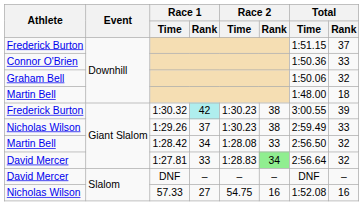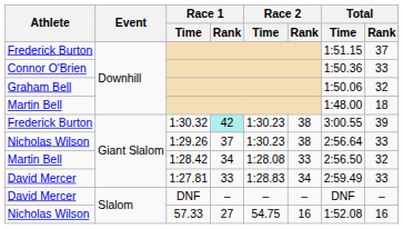1:29.26 | Total / Time: 2:59.49 -> 2:56.64
1:27.81 | Race 2 / Rank: lightgreen background -> no background
1:27.81 | Total / Time: 2:56.64 -> 2:59.49
1:27.81 | Total / Rank: 32 -> 33
